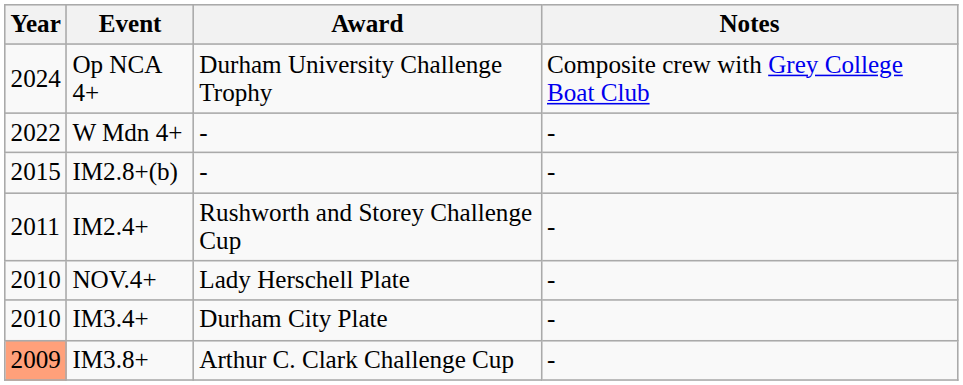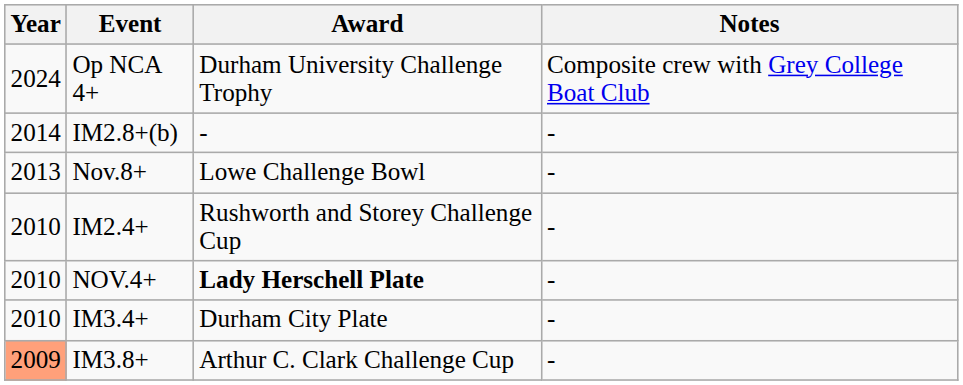- row: 2022 | W Mdn 4+ | - | -
IM2.8+(b) | Year: 2015 -> 2014
+ row: 2013 | Nov.8+ | Lowe Challenge Bowl | -
IM2.4+ | Year: 2011 -> 2010
NOV.4+ | Award: normal -> bold
